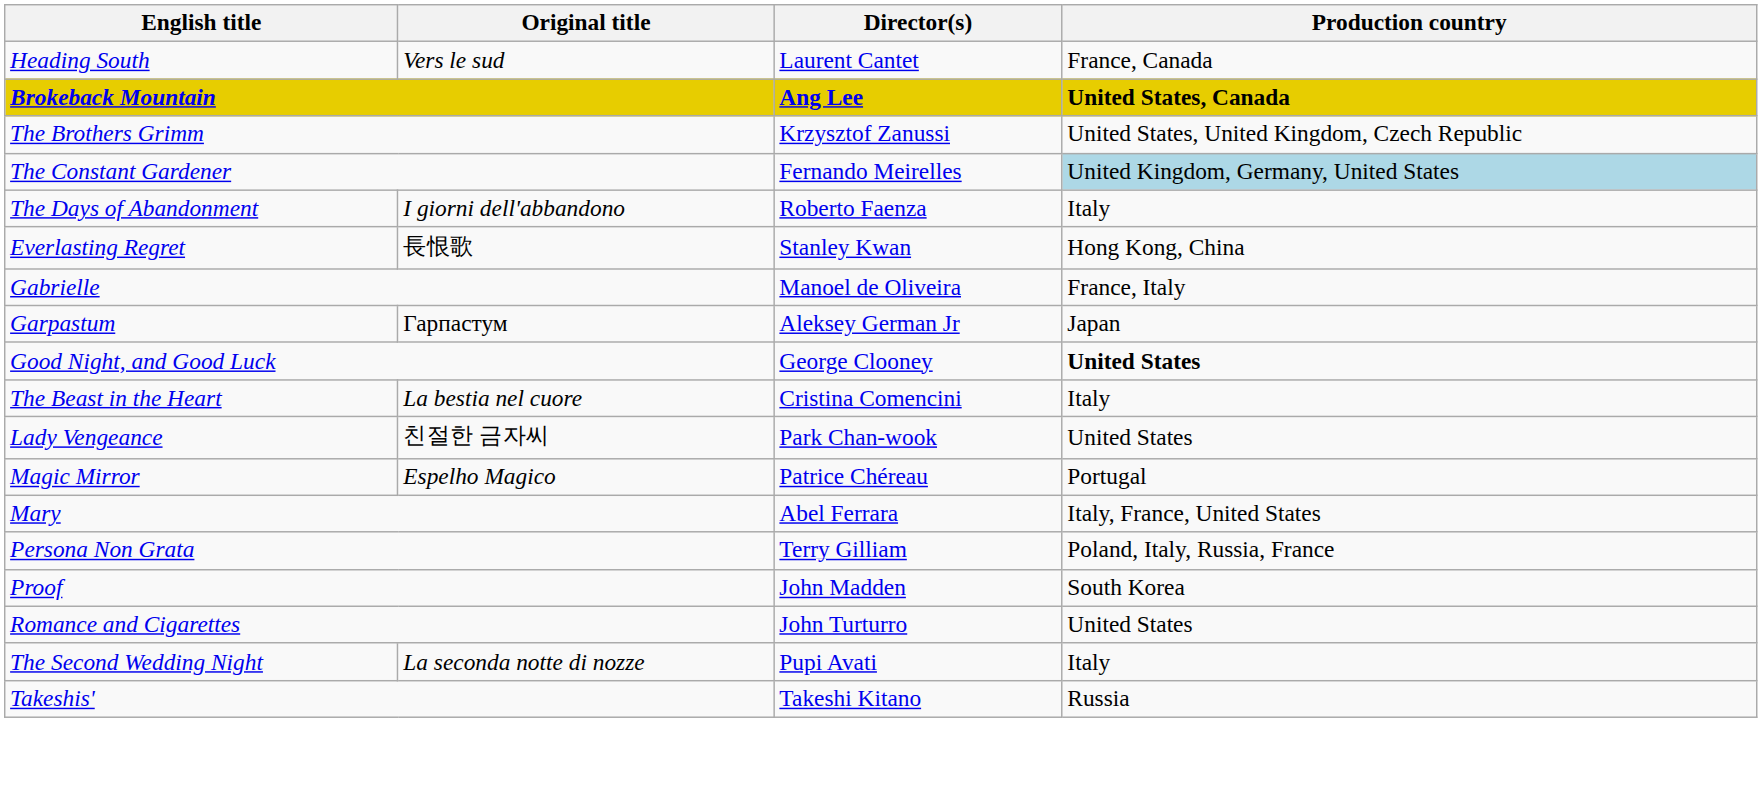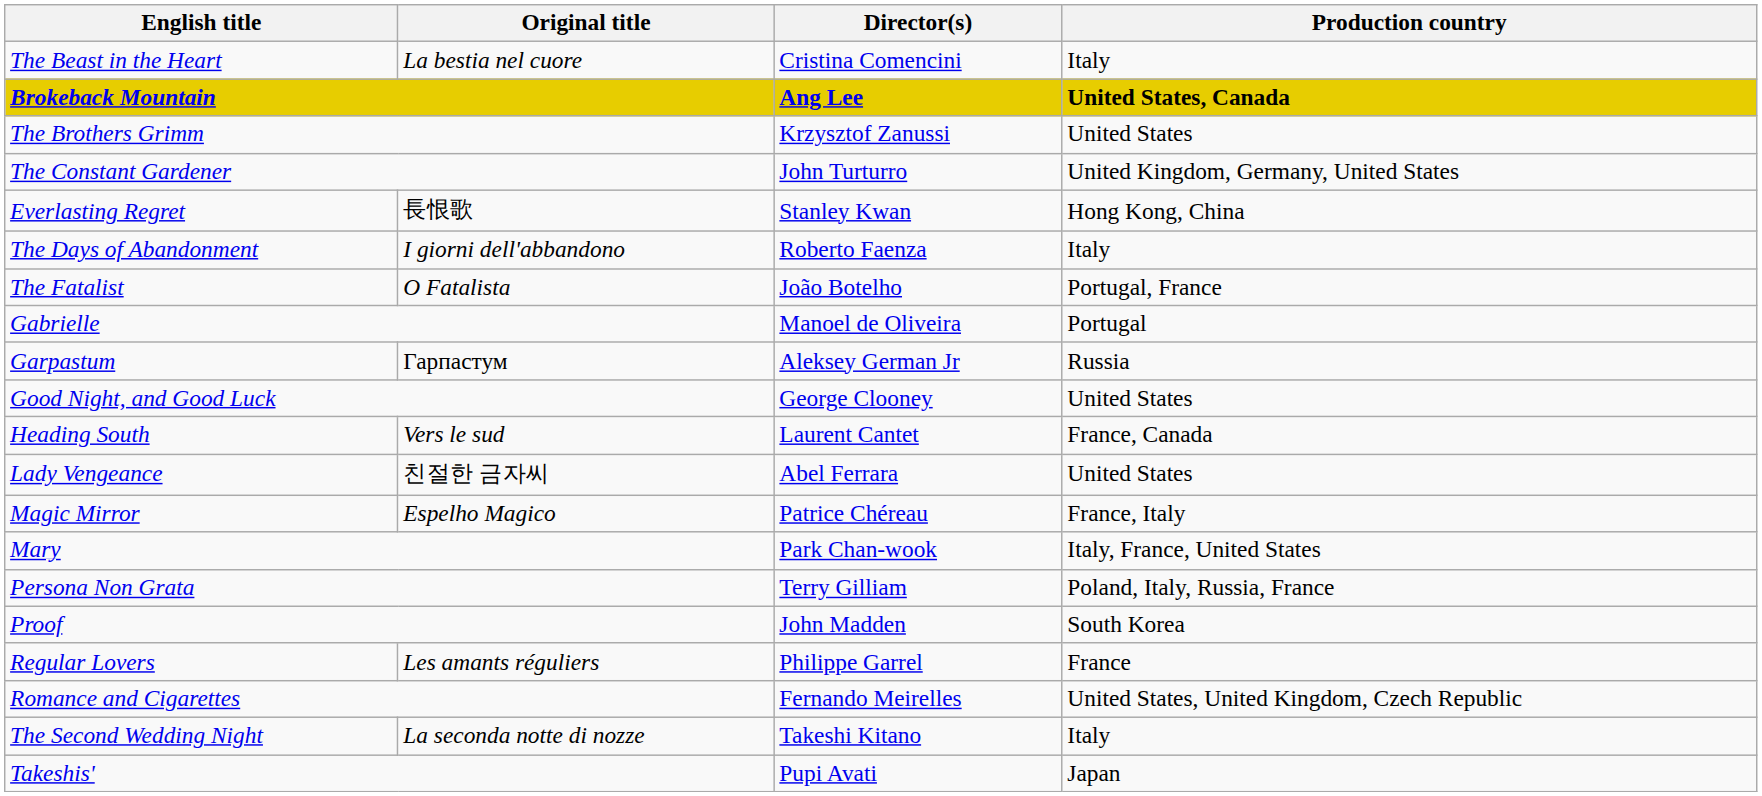rows swapped: The Beast in the Heart <-> Heading South
The Brothers Grimm | Production country: United States, United Kingdom, Czech Republic -> United States
The Constant Gardener | Director(s): Fernando Meirelles -> John Turturro
The Constant Gardener | Production country: lightblue background -> no background
rows swapped: The Days of Abandonment <-> Everlasting Regret
+ row: The Fatalist | O Fatalista | João Botelho | Portugal, France
Gabrielle | Production country: France, Italy -> Portugal
Garpastum | Production country: Japan -> Russia
Good Night, and Good Luck | Production country: bold -> normal
Lady Vengeance | Director(s): Park Chan-wook -> Abel Ferrara
Magic Mirror | Production country: Portugal -> France, Italy
Mary | Director(s): Abel Ferrara -> Park Chan-wook
+ row: Regular Lovers | Les amants réguliers | Philippe Garrel | France
Romance and Cigarettes | Director(s): John Turturro -> Fernando Meirelles
Romance and Cigarettes | Production country: United States -> United States, United Kingdom, Czech Republic
The Second Wedding Night | Director(s): Pupi Avati -> Takeshi Kitano
Takeshis' | Director(s): Takeshi Kitano -> Pupi Avati
Takeshis' | Production country: Russia -> Japan
